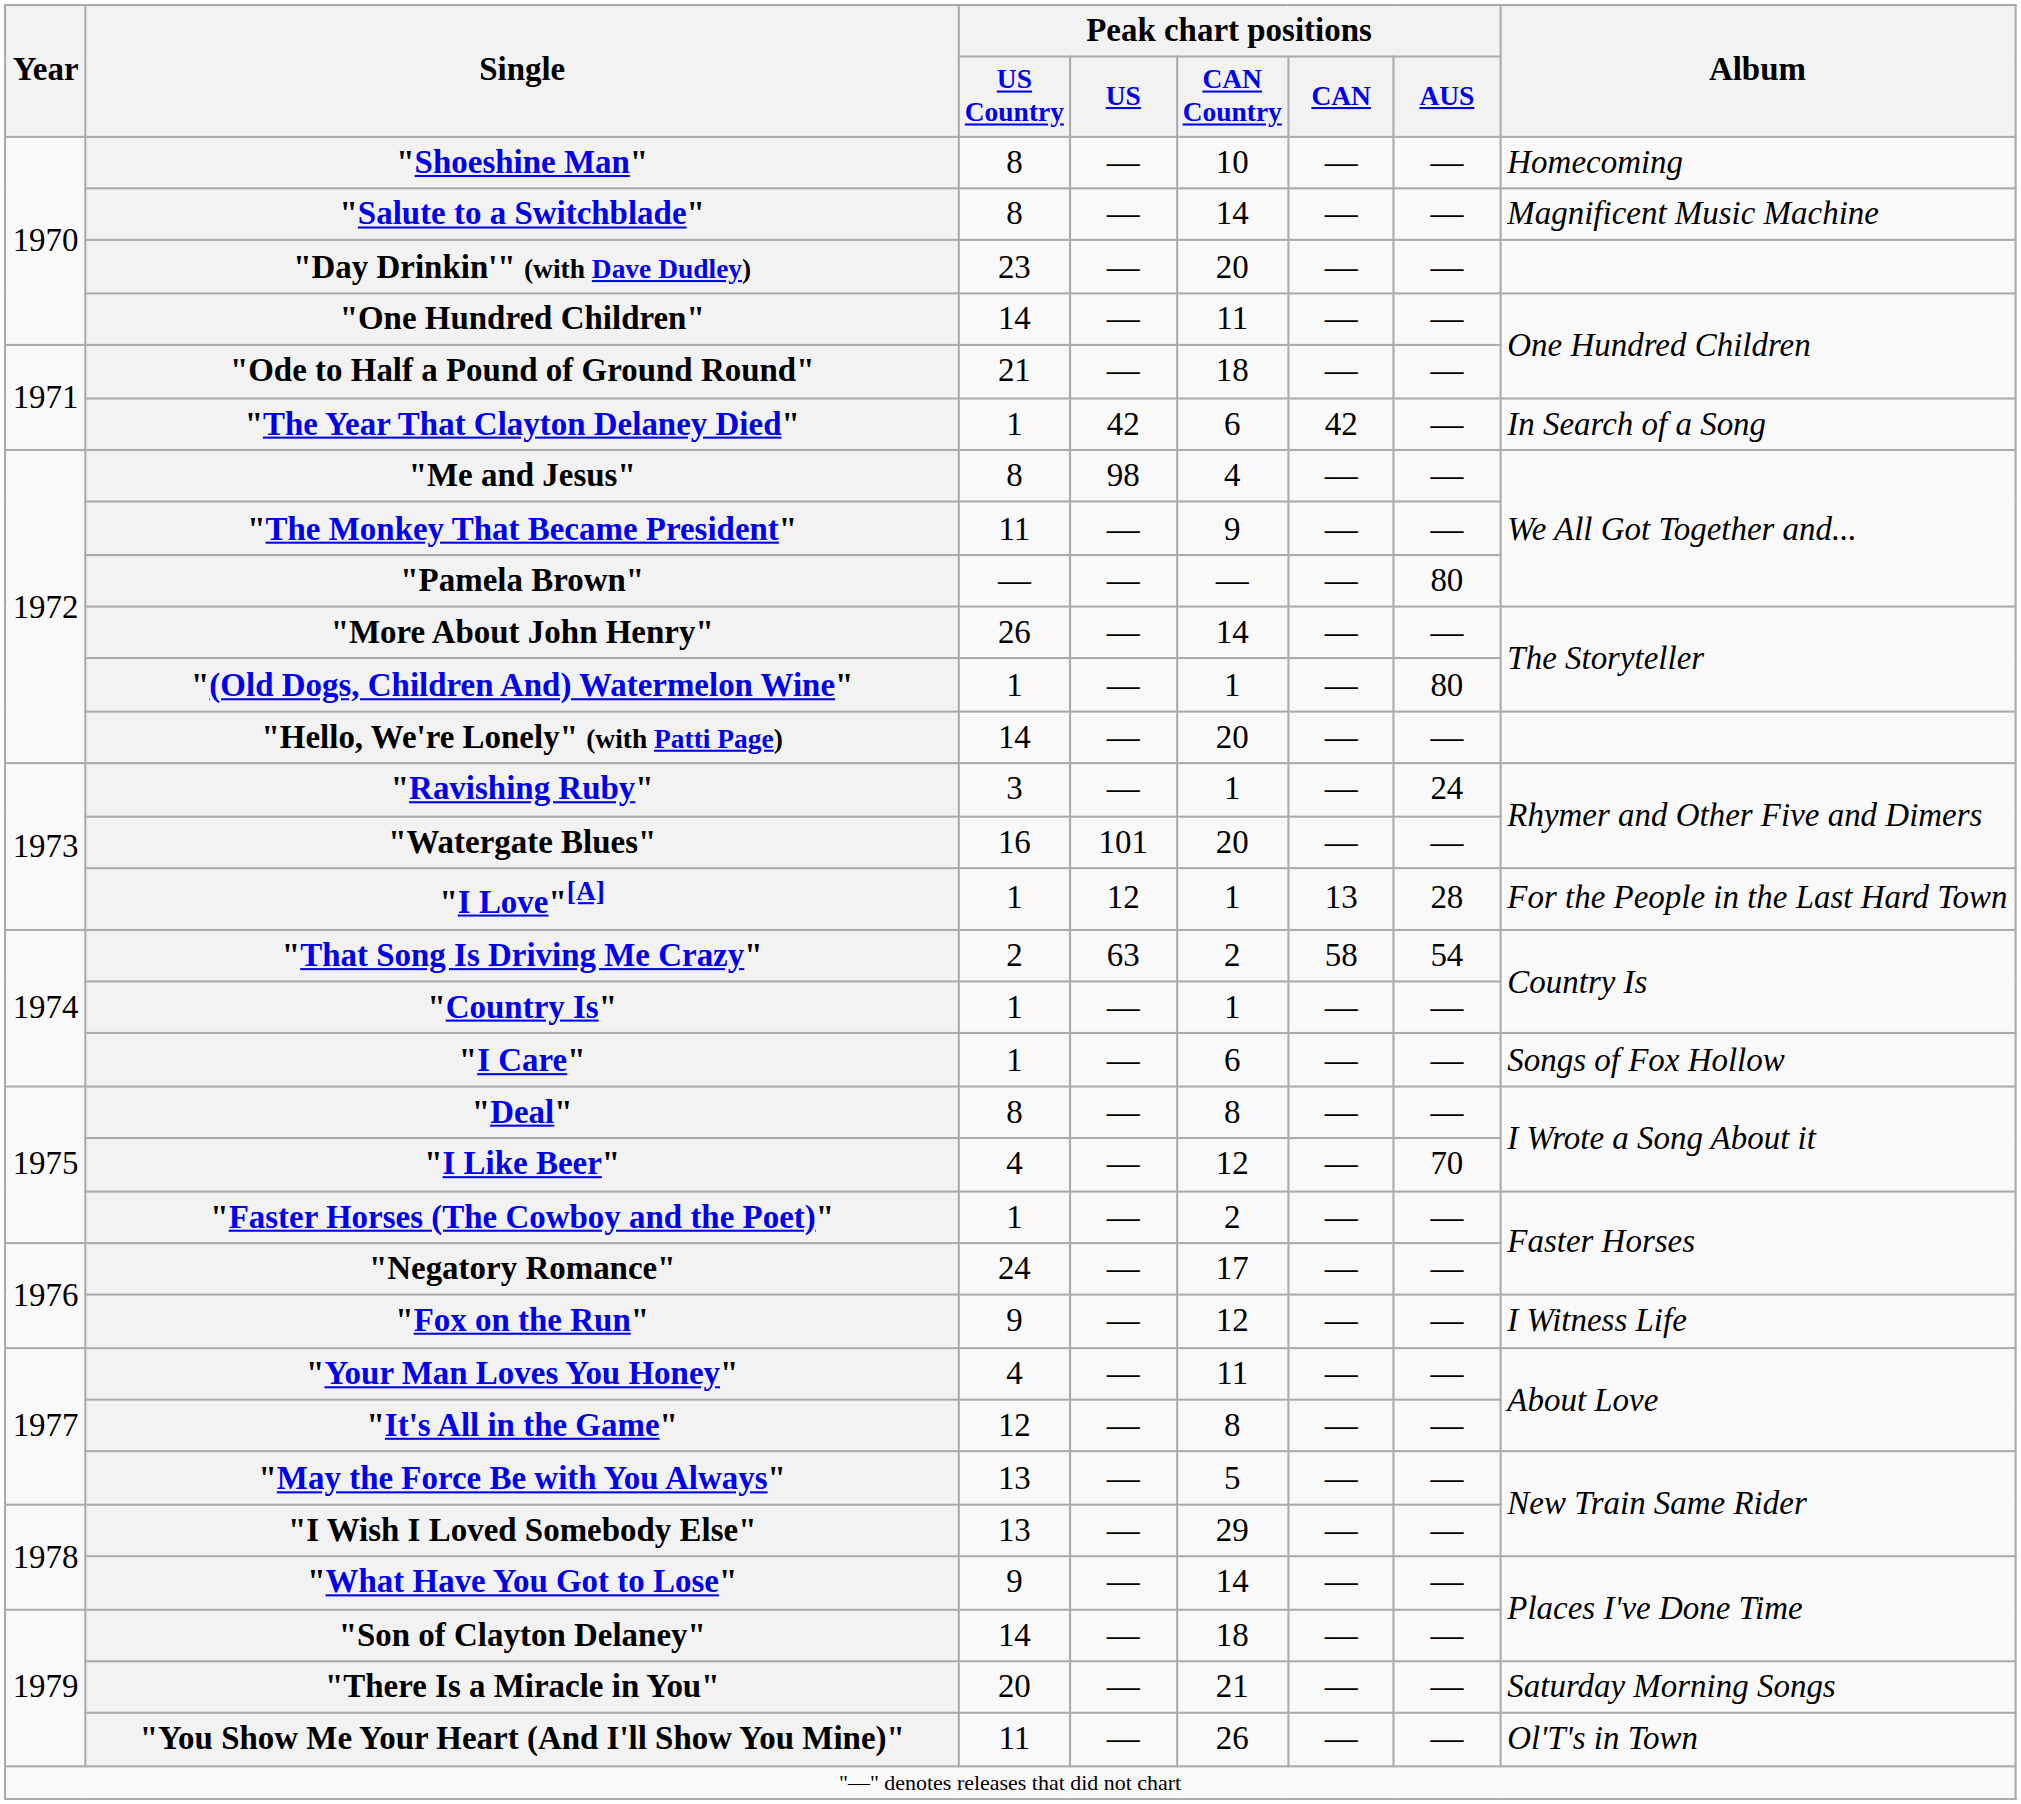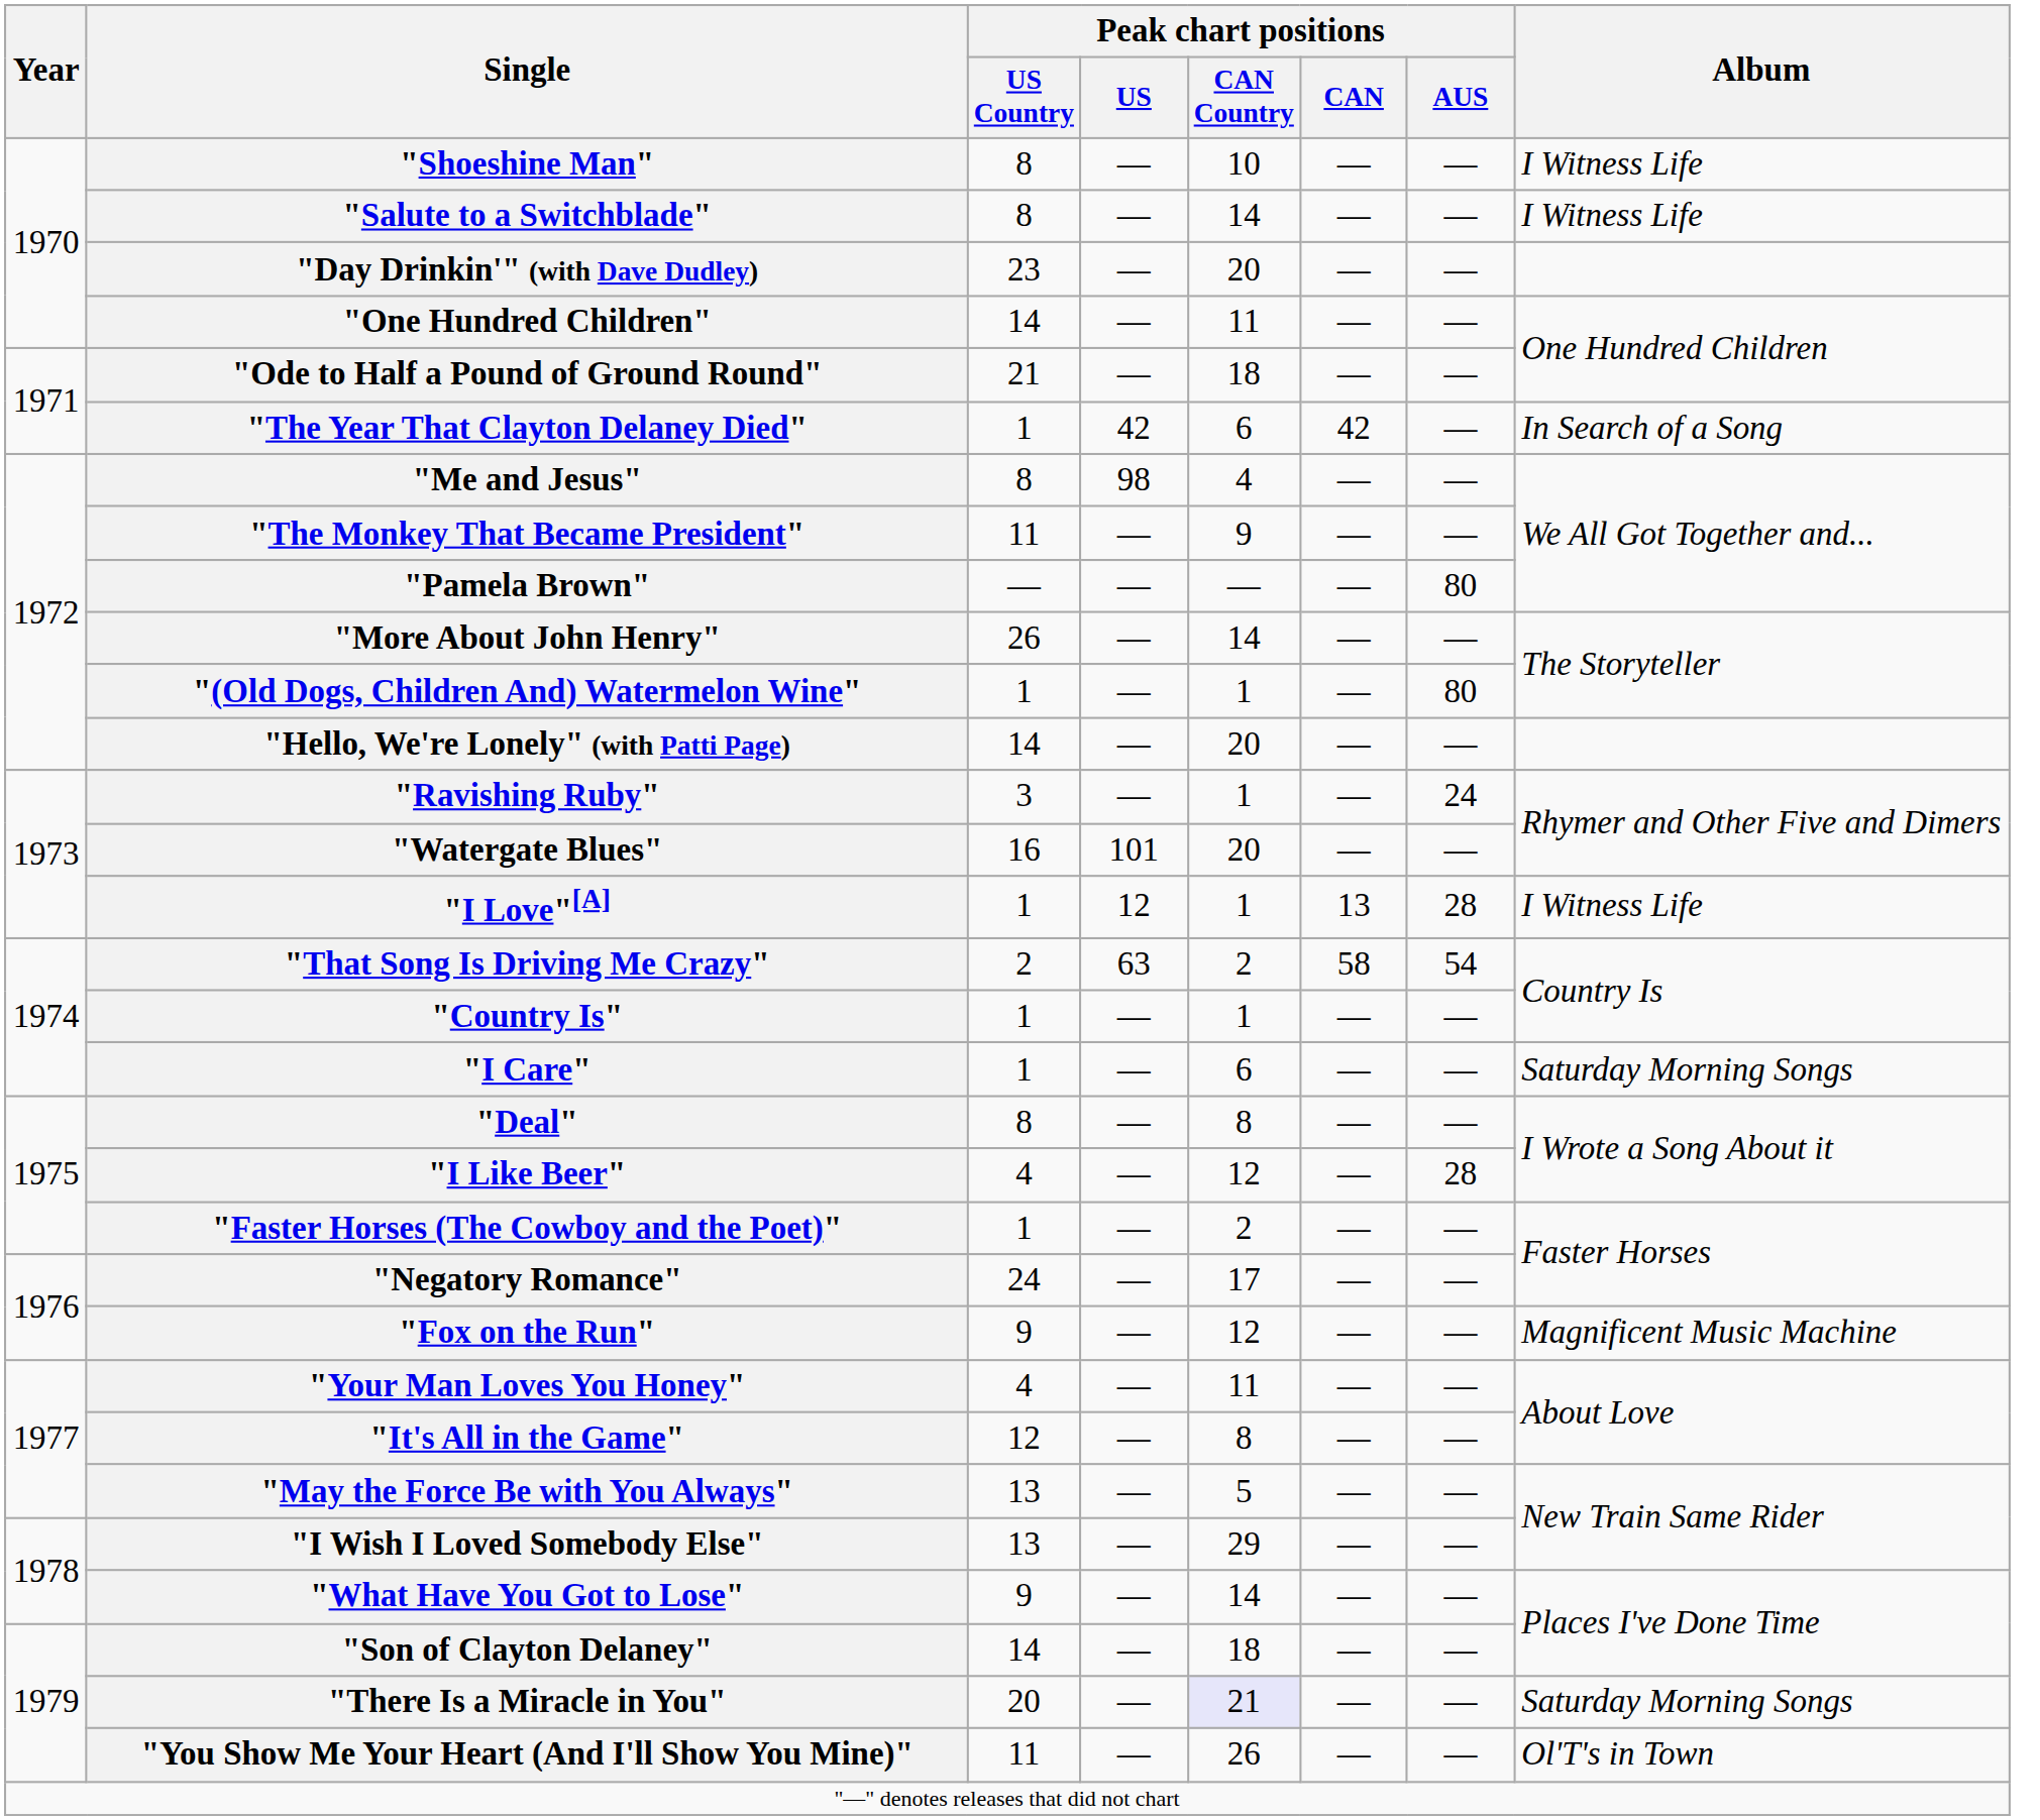"Shoeshine Man" | Album: Homecoming -> I Witness Life
"Salute to a Switchblade" | Album: Magnificent Music Machine -> I Witness Life
"I Love"[A] | Album: For the People in the Last Hard Town -> I Witness Life
"I Care" | Album: Songs of Fox Hollow -> Saturday Morning Songs
"I Like Beer" | Peak chart positions / AUS: 70 -> 28
"Fox on the Run" | Album: I Witness Life -> Magnificent Music Machine
"There Is a Miracle in You" | Peak chart positions / CAN Country: no background -> lavender background
